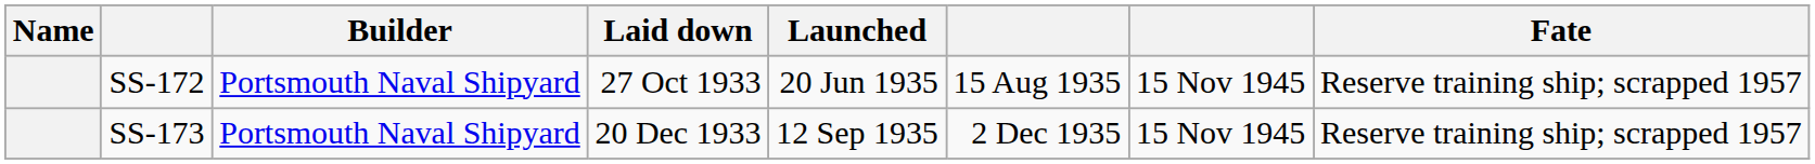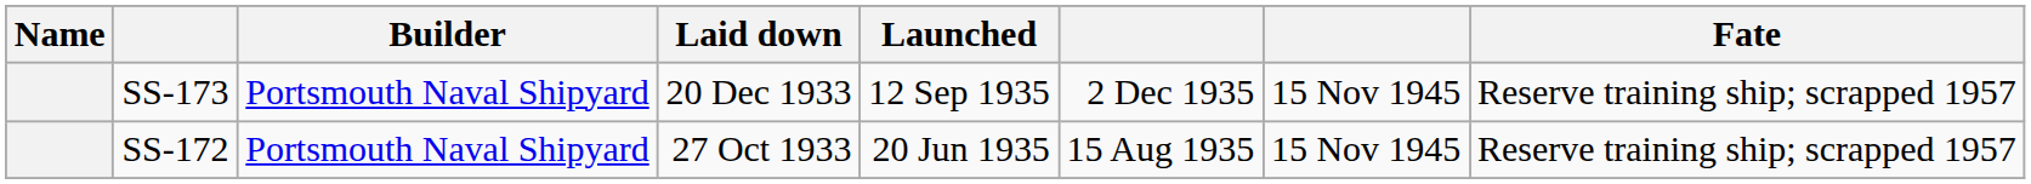rows swapped: SS-172 <-> SS-173
